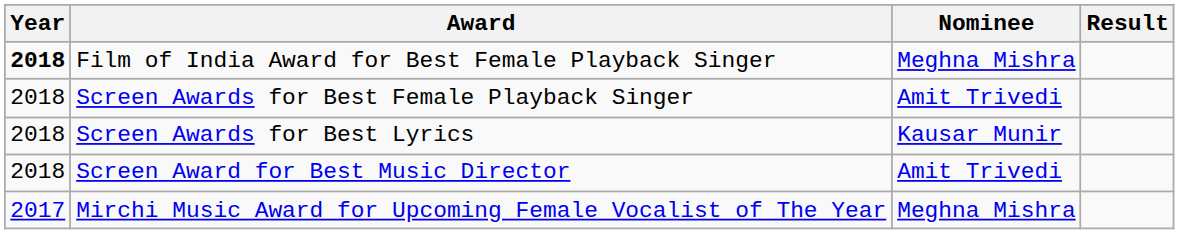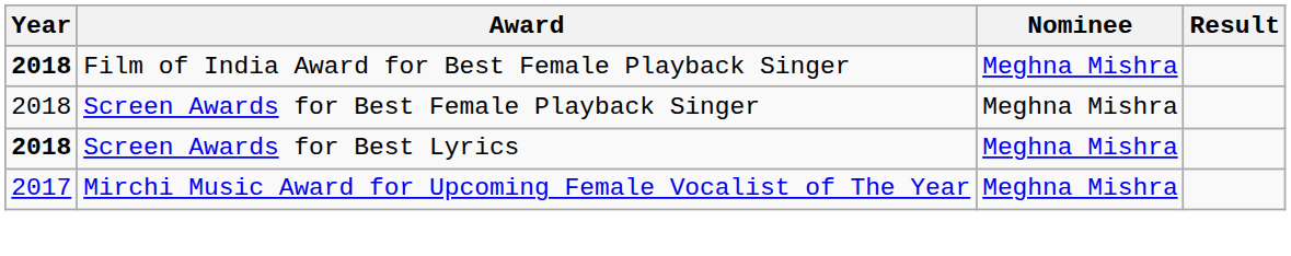Screen Awards for Best Female Playback Singer | Nominee: Amit Trivedi -> Meghna Mishra
Screen Awards for Best Lyrics | Year: normal -> bold
Screen Awards for Best Lyrics | Nominee: Kausar Munir -> Meghna Mishra
- row: 2018 | Screen Award for Best Music Director | Amit Trivedi
